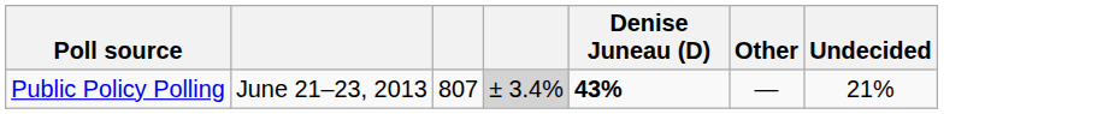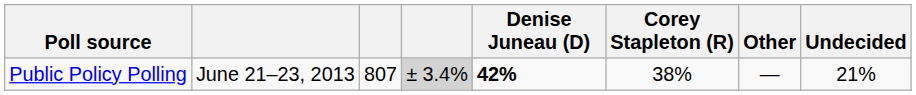+ column: Corey Stapleton (R) | 38%
Public Policy Polling | Denise Juneau (D): 43% -> 42%
